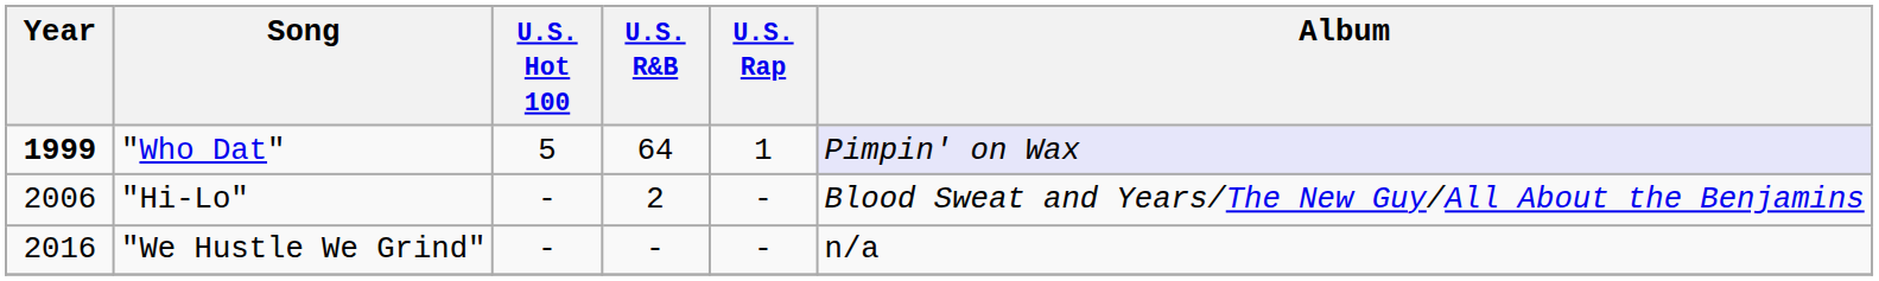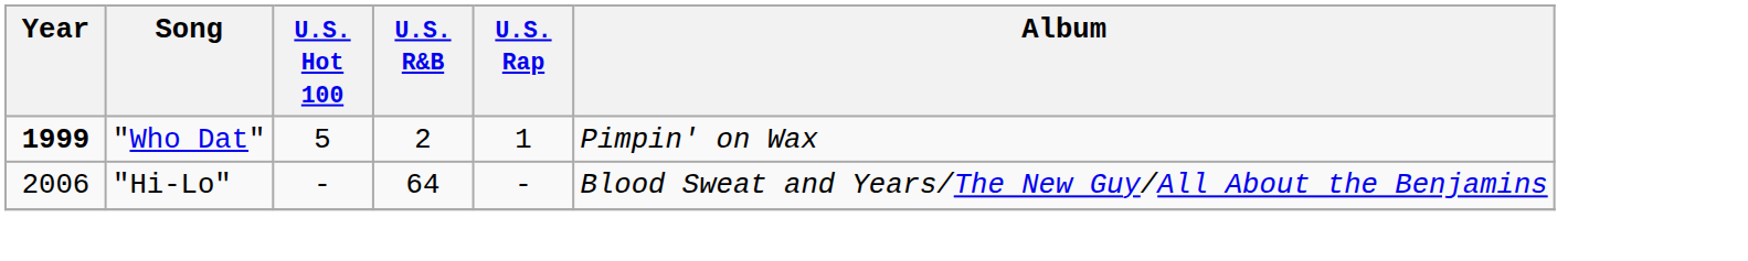"Who Dat" | U.S. R&B: 64 -> 2
"Who Dat" | Album: lavender background -> no background
"Hi-Lo" | U.S. R&B: 2 -> 64
- row: 2016 | "We Hustle We Grind" | - | - | - | n/a
